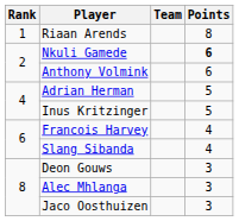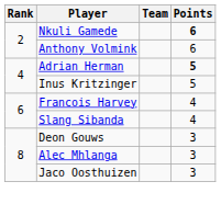- row: 1 | Riaan Arends | 8
Adrian Herman | Points: normal -> bold
